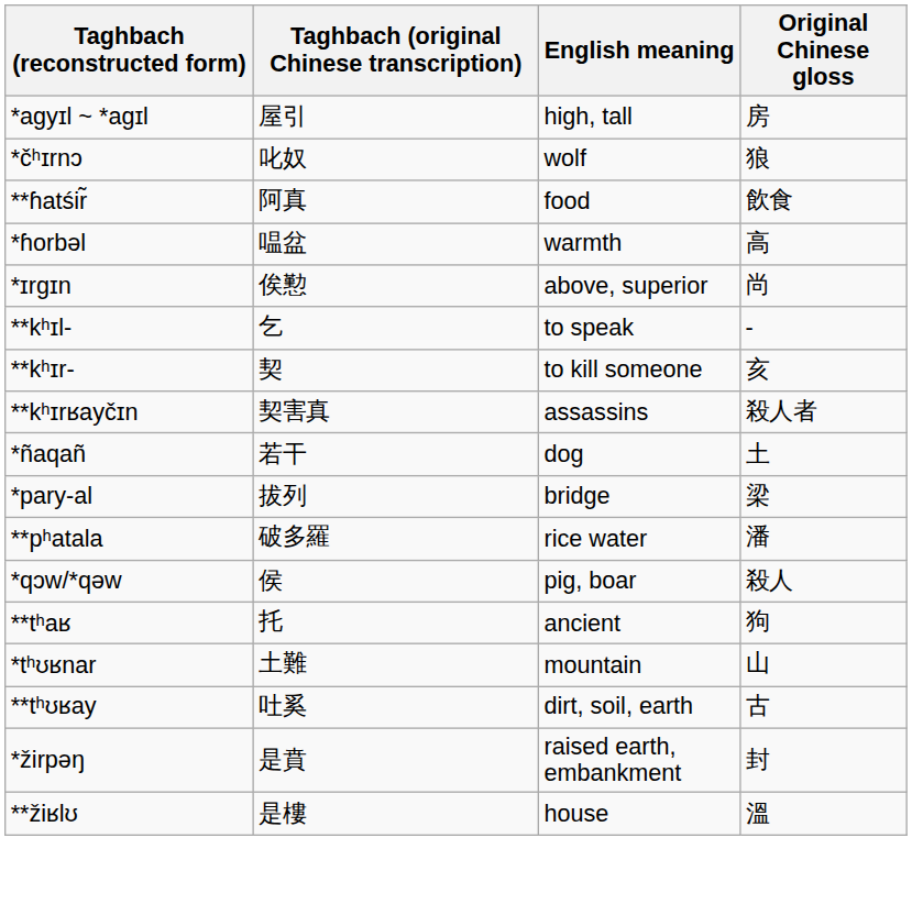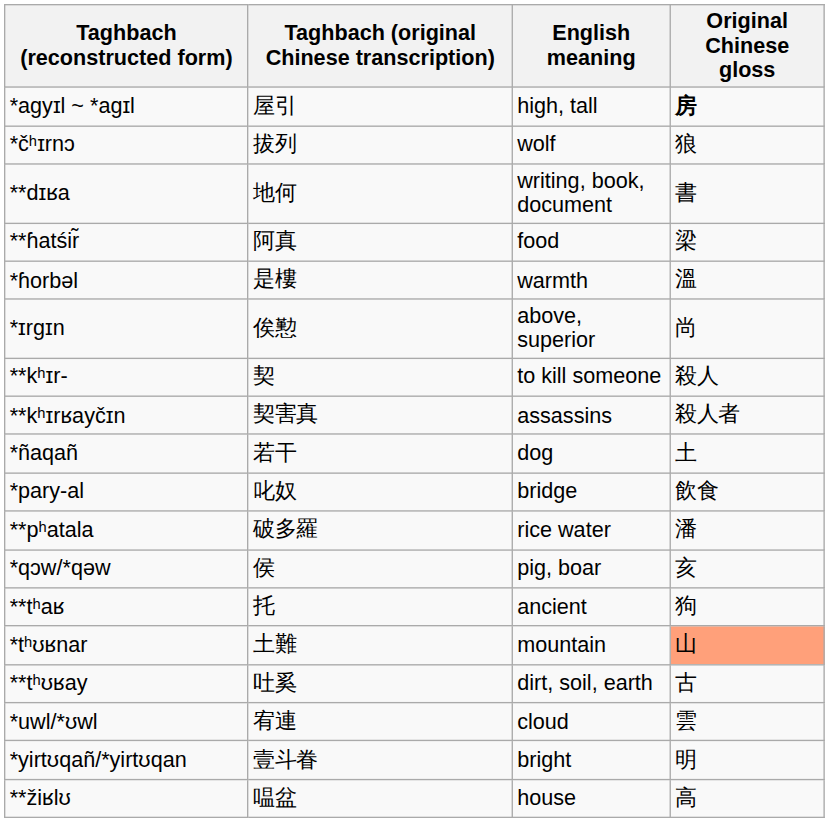*agyɪl ~ *agɪl | Original Chinese gloss: normal -> bold
*čʰɪrnɔ | Taghbach (original Chinese transcription): 叱奴 -> 拔列
+ row: **dɪʁa | 地何 | writing, book, document | 書
**ɦatśir̃ | Original Chinese gloss: 飲食 -> 梁
*ɦorbǝl | Taghbach (original Chinese transcription): 嗢盆 -> 是樓
*ɦorbǝl | Original Chinese gloss: 高 -> 溫
- row: **kʰɪl- | 乞 | to speak | -
**kʰɪr- | Original Chinese gloss: 亥 -> 殺人
*pary-al | Taghbach (original Chinese transcription): 拔列 -> 叱奴
*pary-al | Original Chinese gloss: 梁 -> 飲食
*qɔw/*qəw | Original Chinese gloss: 殺人 -> 亥
*tʰʊʁnar | Original Chinese gloss: no background -> lightsalmon background
+ row: *uwl/*ʊwl | 宥連 | cloud | 雲
+ row: *yirtʊqañ/*yirtʊqan | 壹斗眷 | bright | 明
- row: *žirpəŋ | 是賁 | raised earth, embankment | 封
**žiʁlʊ | Taghbach (original Chinese transcription): 是樓 -> 嗢盆
**žiʁlʊ | Original Chinese gloss: 溫 -> 高
